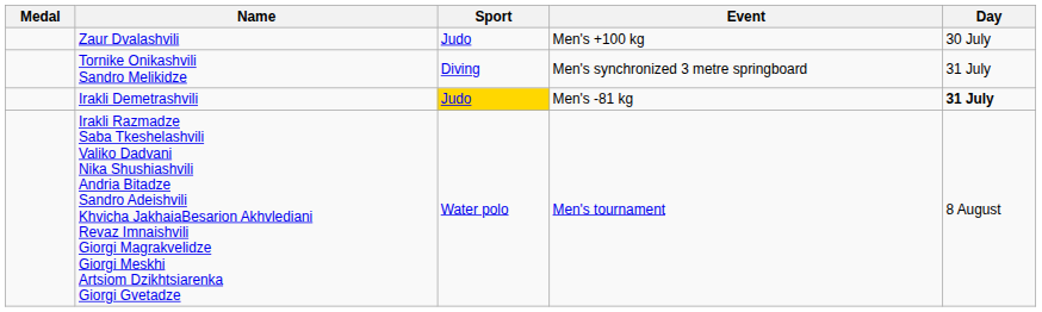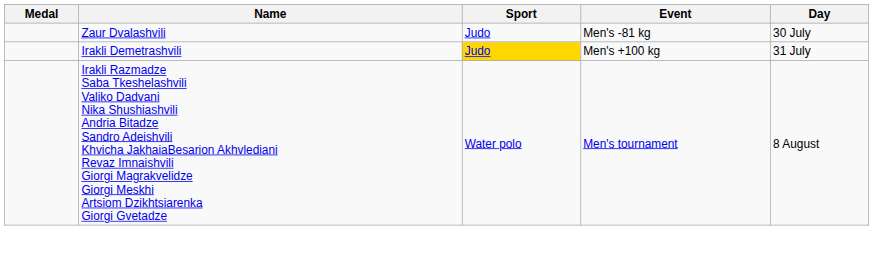Zaur Dvalashvili | Event: Men's +100 kg -> Men's -81 kg
- row: Tornike Onikashvili Sandro Melikidze | Diving | Men's synchronized 3 metre springboard | 31 July
Irakli Demetrashvili | Event: Men's -81 kg -> Men's +100 kg
Irakli Demetrashvili | Day: bold -> normal
